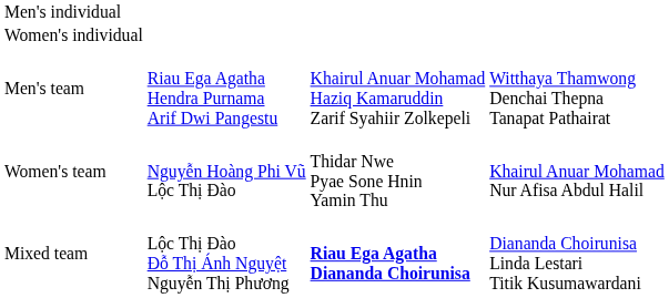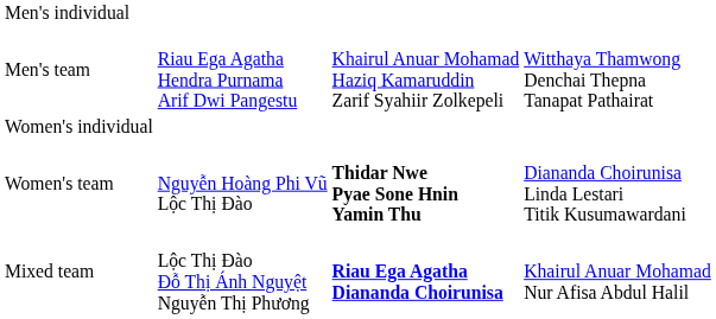rows swapped: Women's individual <-> Men's team
Women's team | column 3: normal -> bold
Women's team | column 4: Khairul Anuar Mohamad Nur Afisa Abdul Halil -> Diananda Choirunisa Linda Lestari Titik Kusumawardani
Mixed team | column 4: Diananda Choirunisa Linda Lestari Titik Kusumawardani -> Khairul Anuar Mohamad Nur Afisa Abdul Halil
